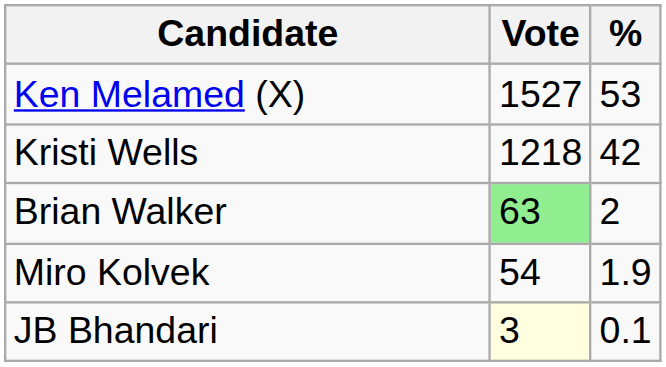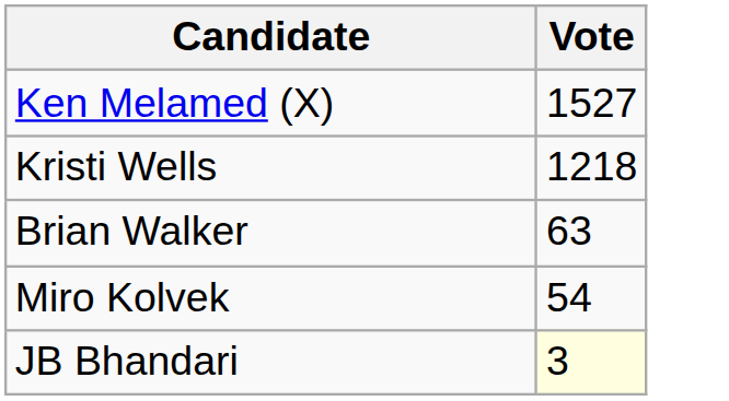- column: % | 53 | 42 | 2 | 1.9 | 0.1
Brian Walker | Vote: lightgreen background -> no background
